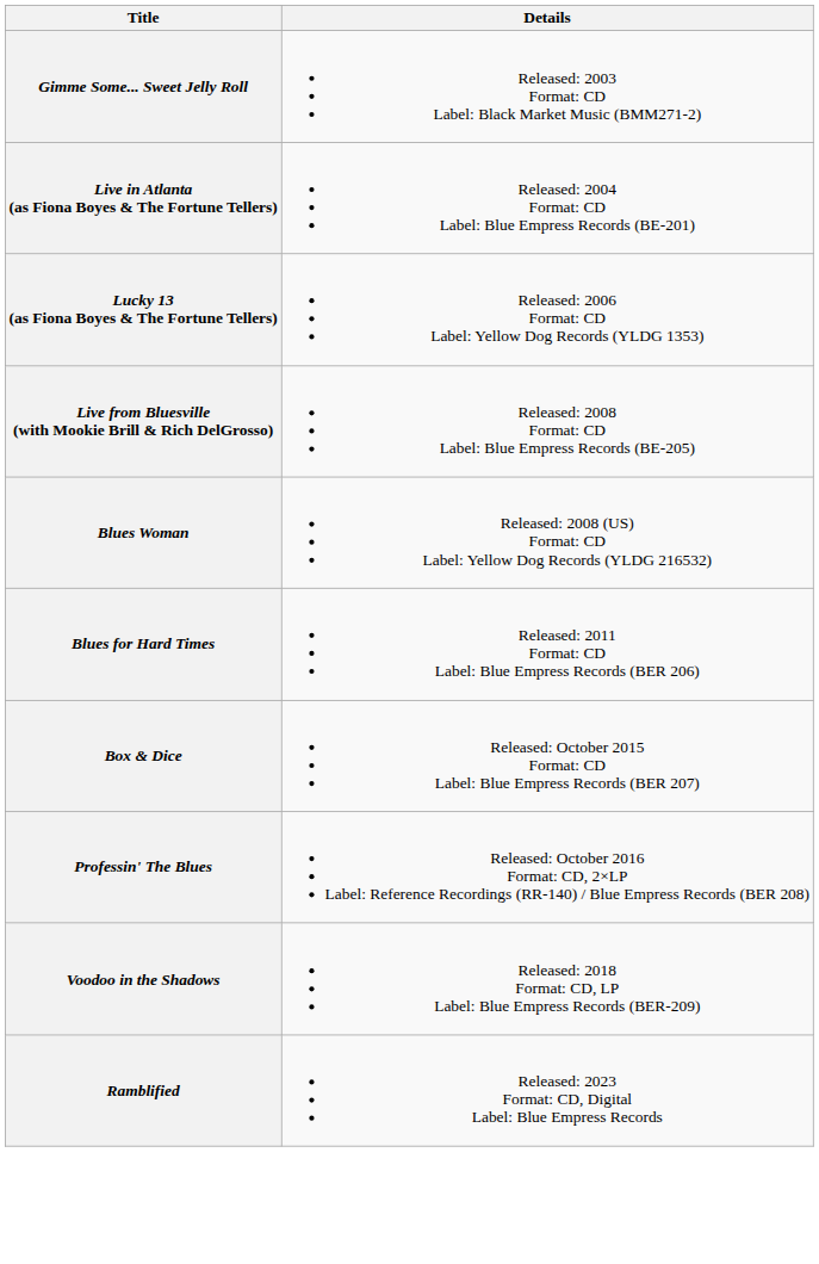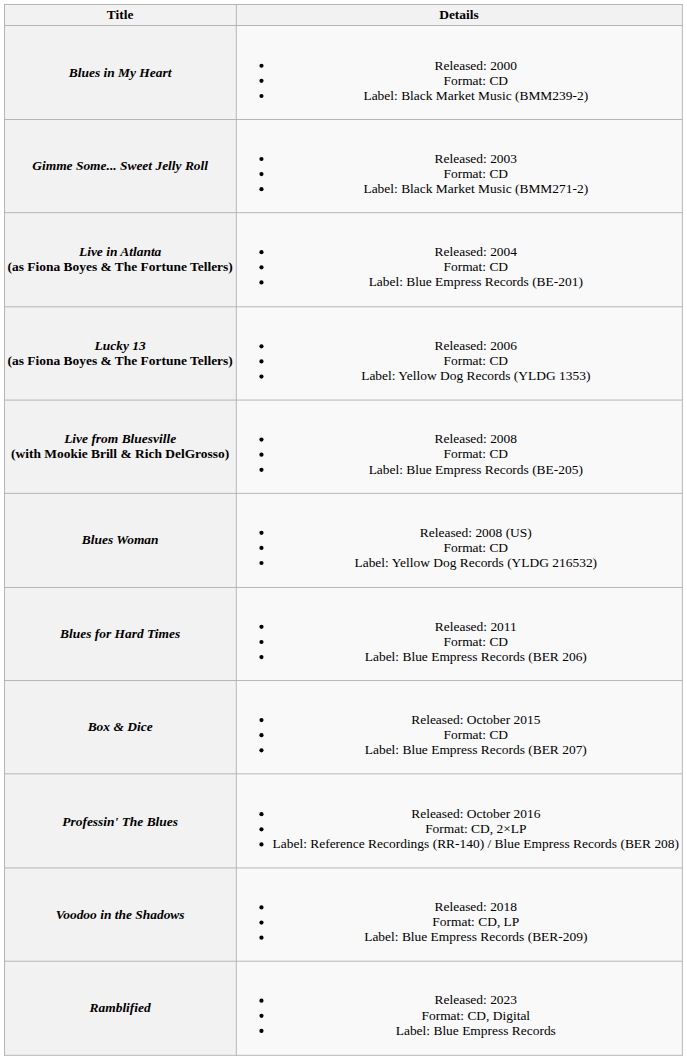+ row: Blues in My Heart | Released: 2000 Format: CD Label: Black Market Music (BMM239-2)
